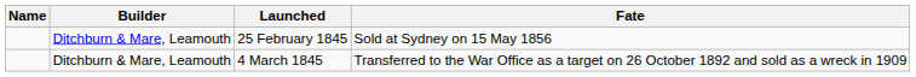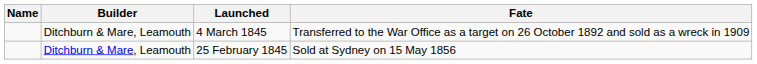rows swapped: 25 February 1845 <-> 4 March 1845
